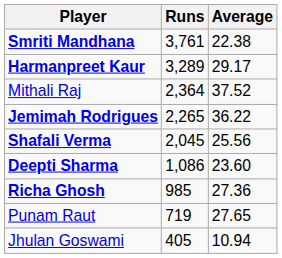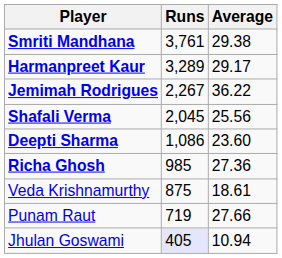Smriti Mandhana | Average: 22.38 -> 29.38
- row: Mithali Raj | 2,364 | 37.52
Jemimah Rodrigues | Runs: 2,265 -> 2,267
+ row: Veda Krishnamurthy | 875 | 18.61
Punam Raut | Average: 27.65 -> 27.66
Jhulan Goswami | Runs: no background -> lavender background
